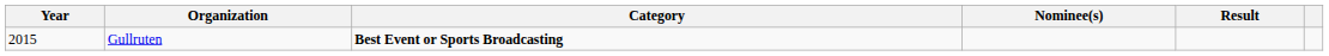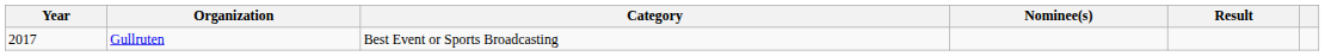Gullruten | Year: 2015 -> 2017
Gullruten | Category: bold -> normal
